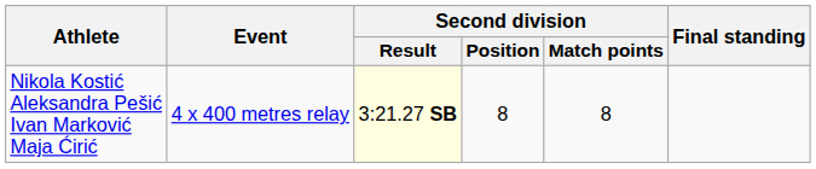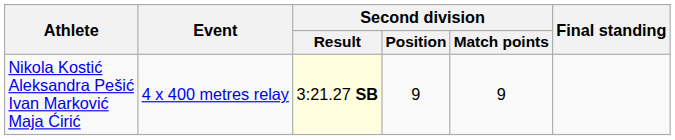Nikola Kostić Aleksandra Pešić Ivan Marković Maja Ćirić | Second division / Position: 8 -> 9
Nikola Kostić Aleksandra Pešić Ivan Marković Maja Ćirić | Second division / Match points: 8 -> 9
